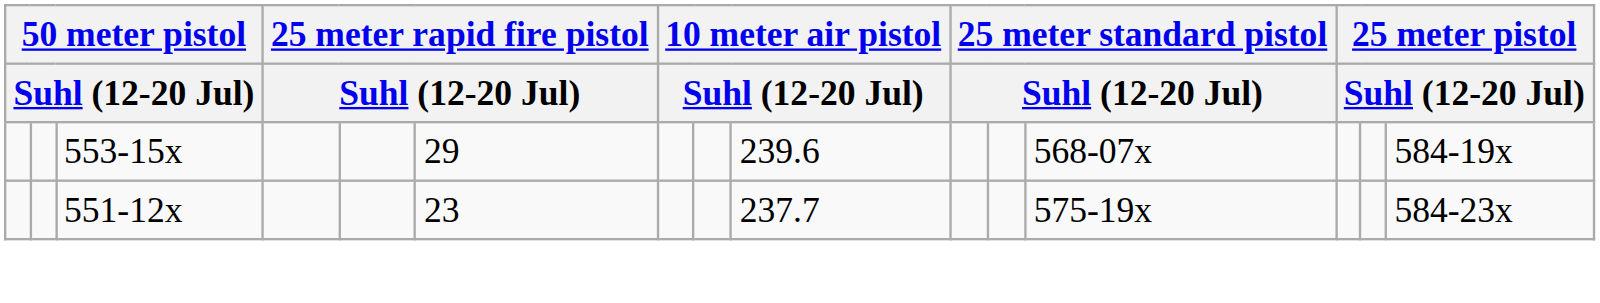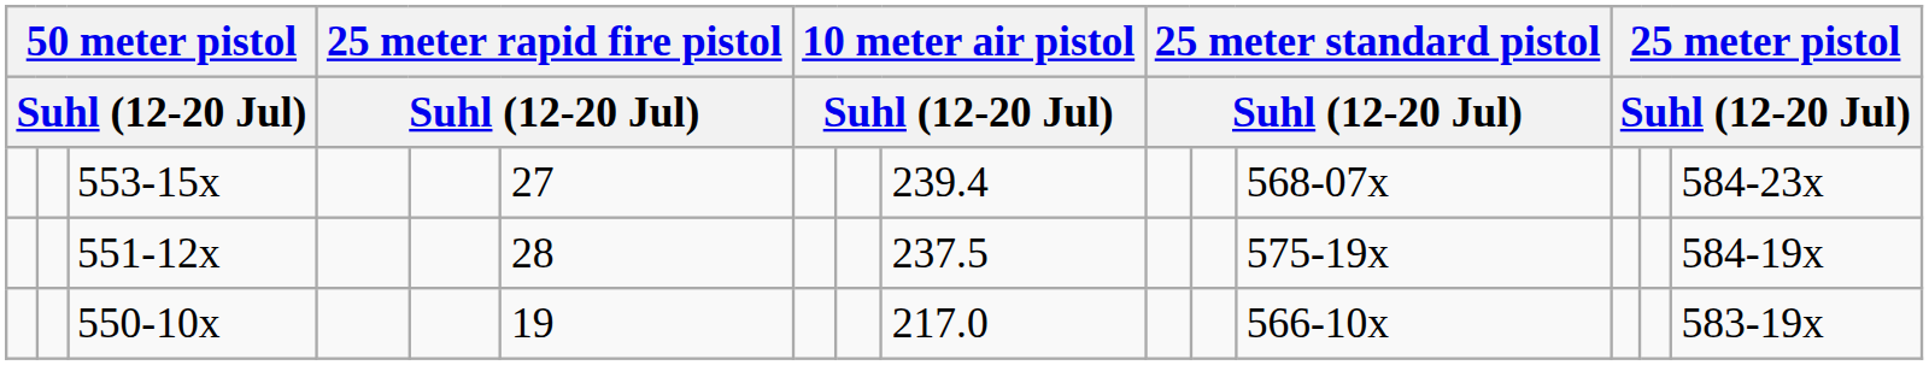553-15x | column 6: 29 -> 27
553-15x | column 9: 239.6 -> 239.4
553-15x | column 15: 584-19x -> 584-23x
551-12x | column 6: 23 -> 28
551-12x | column 9: 237.7 -> 237.5
551-12x | column 15: 584-23x -> 584-19x
+ row: 550-10x | 19 | 217.0 | 566-10x | 583-19x
